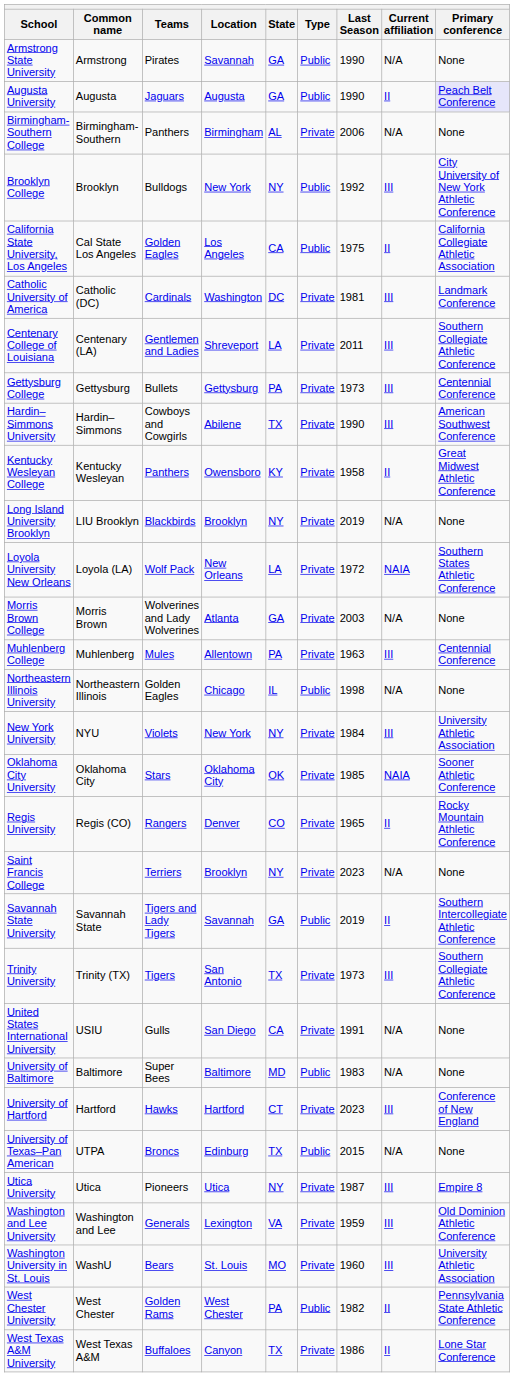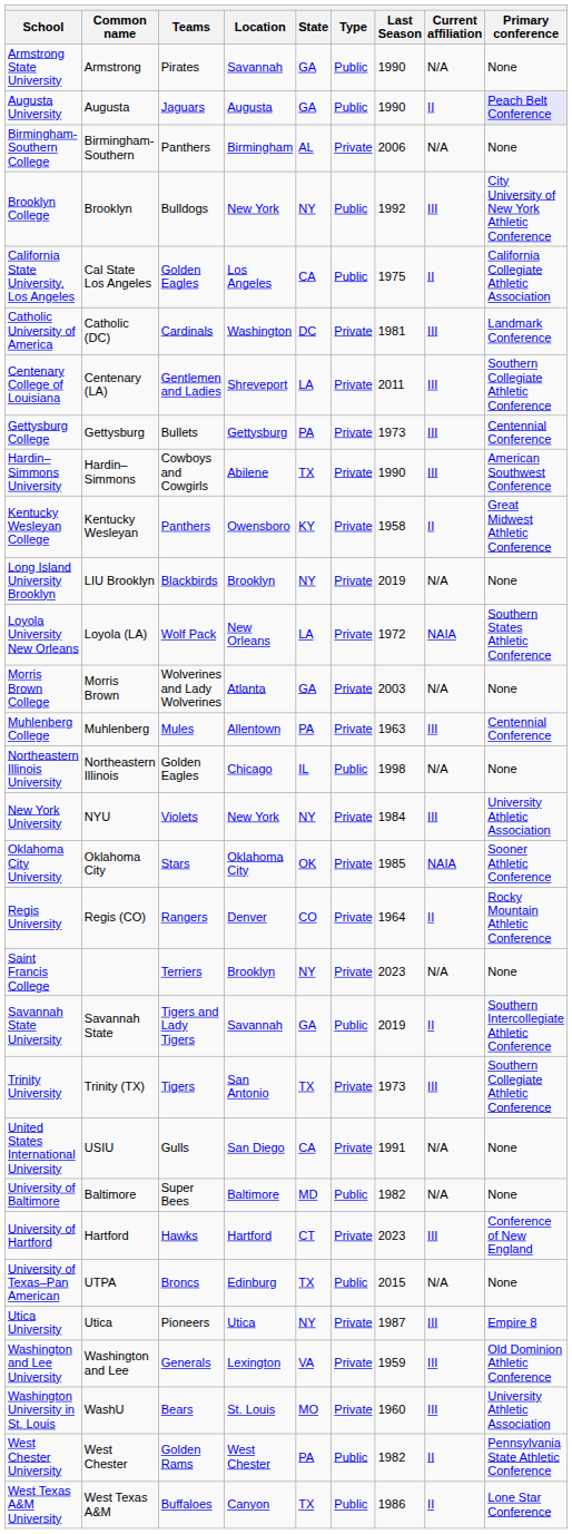Regis University | Last Season: 1965 -> 1964
University of Baltimore | Last Season: 1983 -> 1982
West Texas A&M University | Type: Private -> Public
